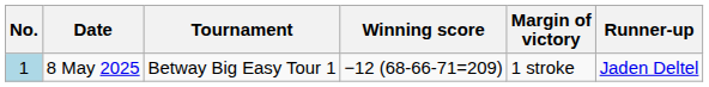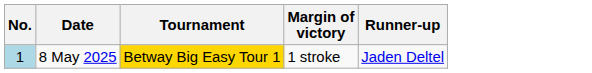- column: Winning score | −12 (68-66-71=209)
8 May 2025 | Tournament: no background -> gold background
